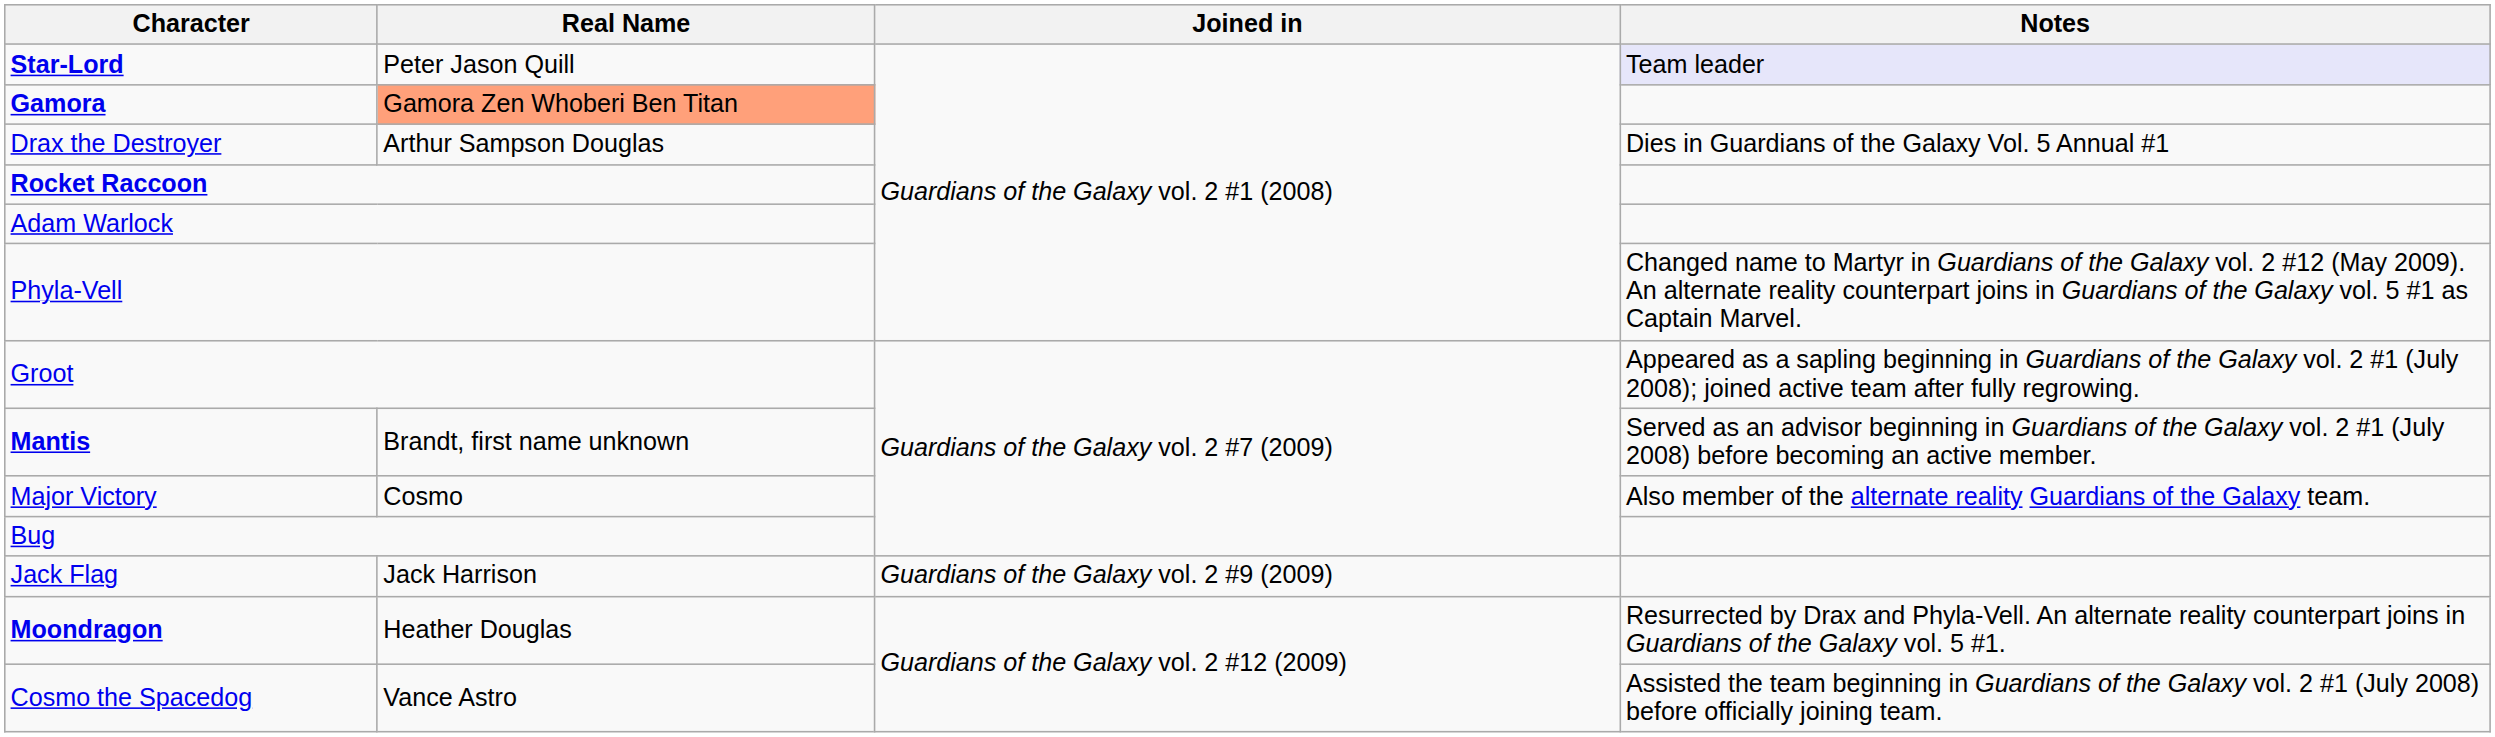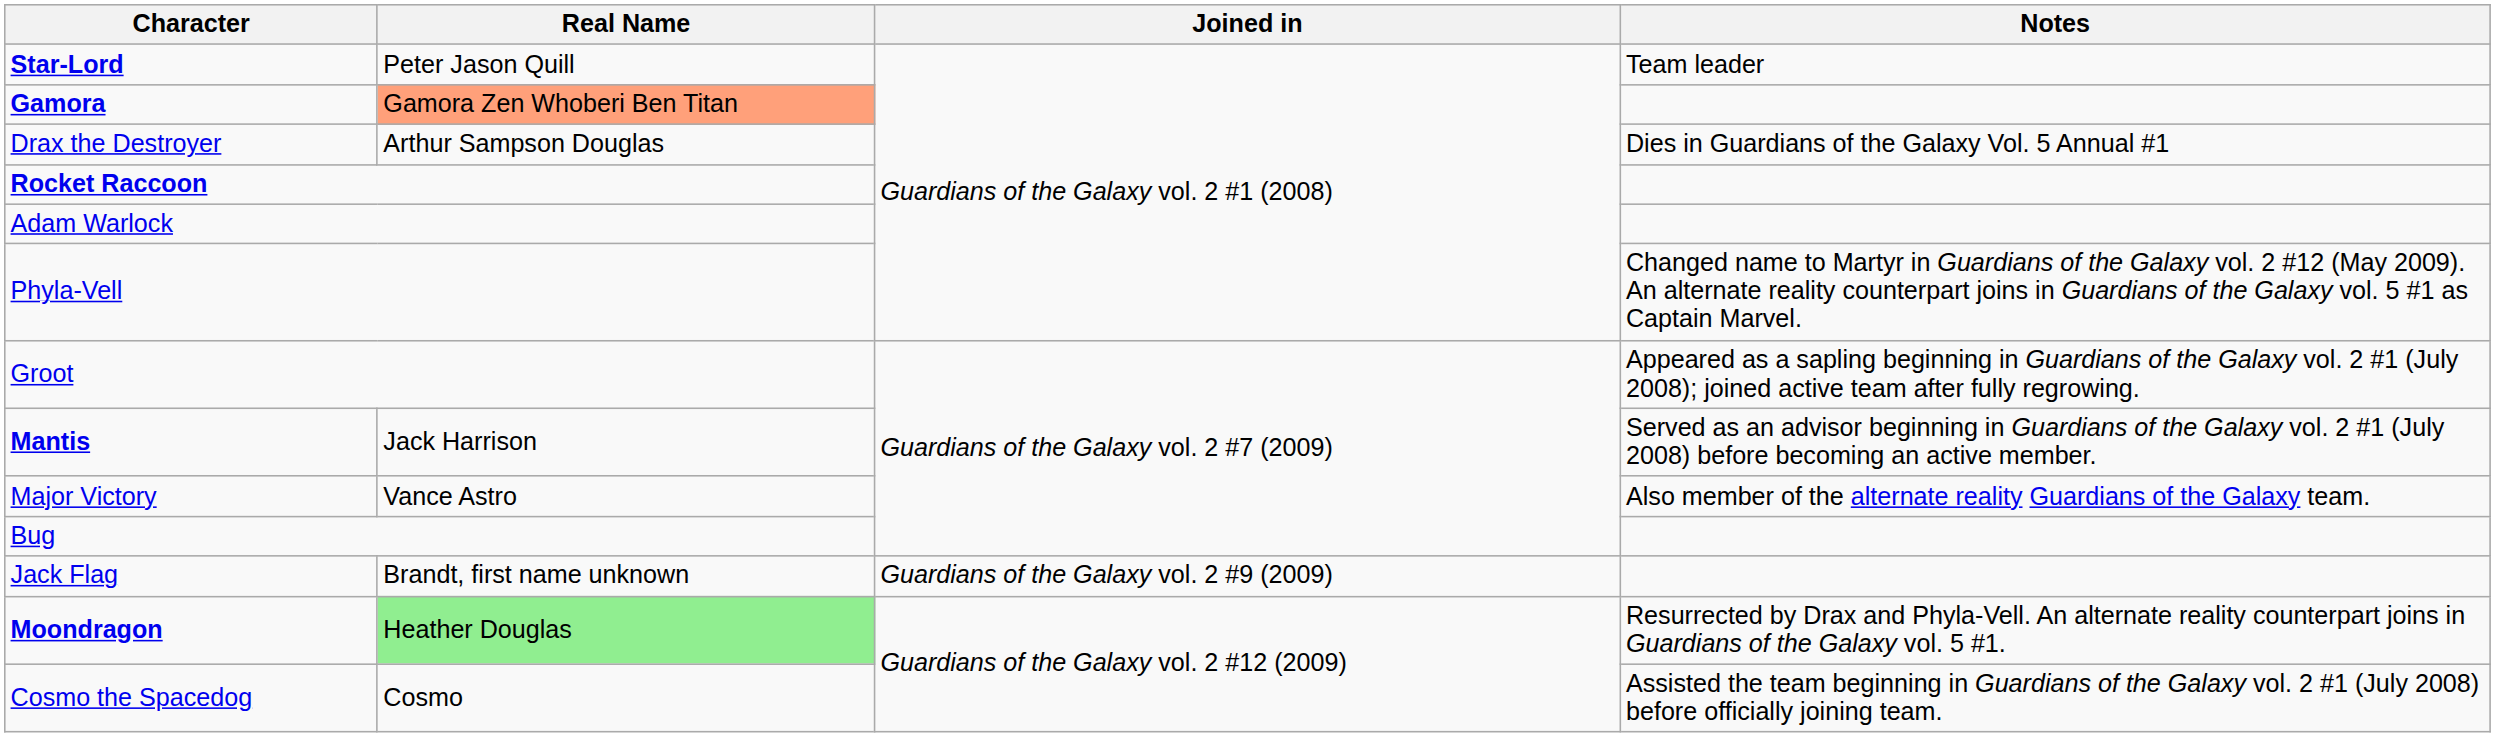Star-Lord | Notes: lavender background -> no background
Mantis | Real Name: Brandt, first name unknown -> Jack Harrison
Major Victory | Real Name: Cosmo -> Vance Astro
Jack Flag | Real Name: Jack Harrison -> Brandt, first name unknown
Moondragon | Real Name: no background -> lightgreen background
Cosmo the Spacedog | Real Name: Vance Astro -> Cosmo
